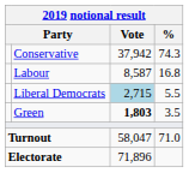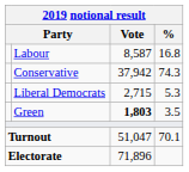rows swapped: Conservative <-> Labour
Liberal Democrats | Vote: lightblue background -> no background
Liberal Democrats | %: 5.5 -> 5.3
Turnout | Vote: 58,047 -> 51,047
Turnout | %: 71.0 -> 70.1
